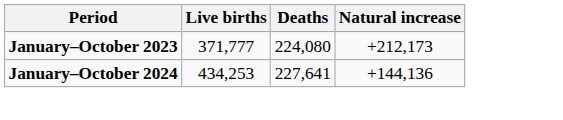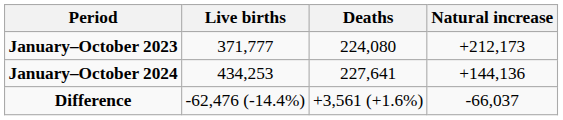+ row: Difference | -62,476 (-14.4%) | +3,561 (+1.6%) | -66,037
